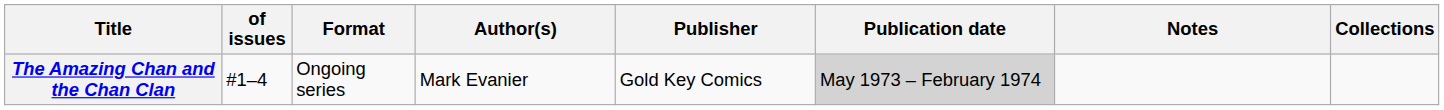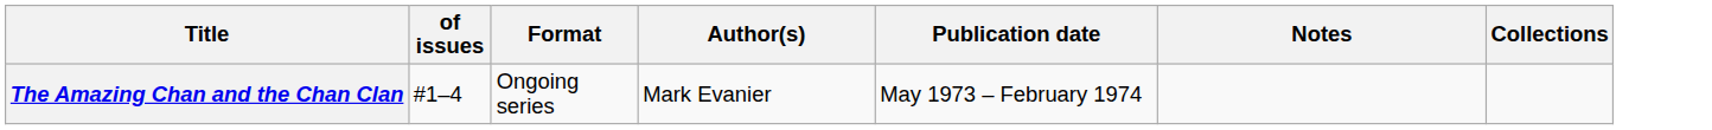- column: Publisher | Gold Key Comics
The Amazing Chan and the Chan Clan | Publication date: lightgrey background -> no background
